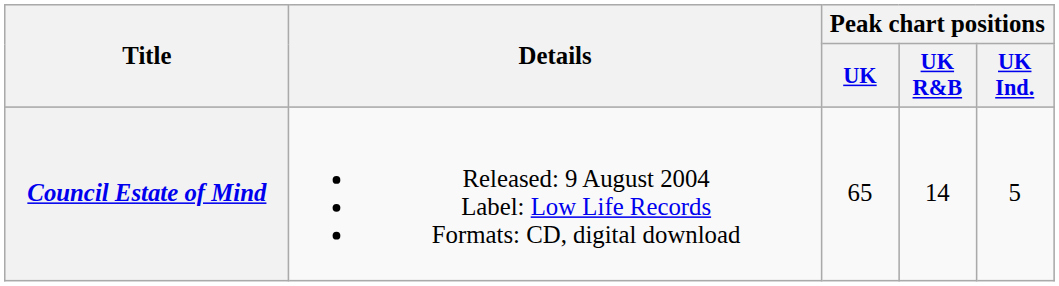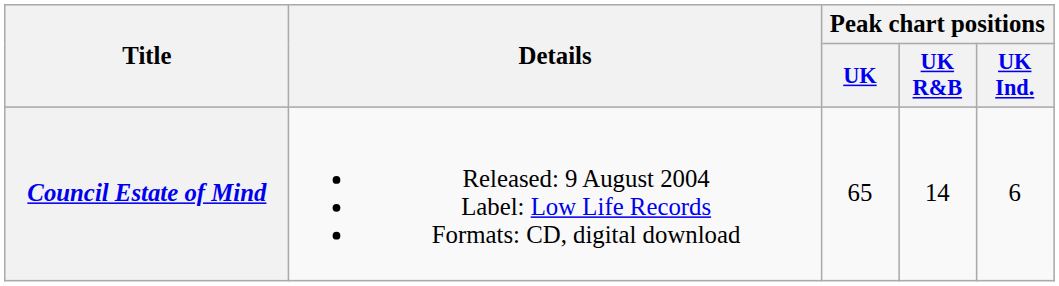Council Estate of Mind | Peak chart positions / UK Ind.: 5 -> 6
